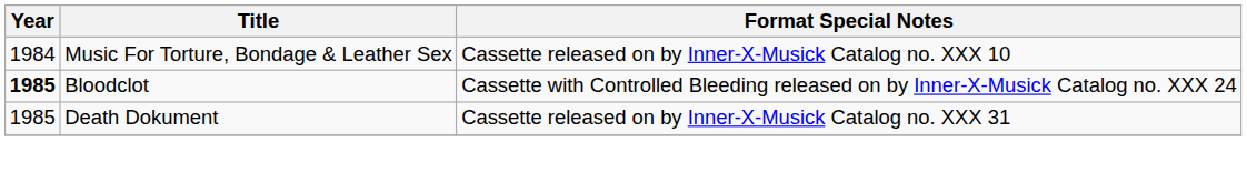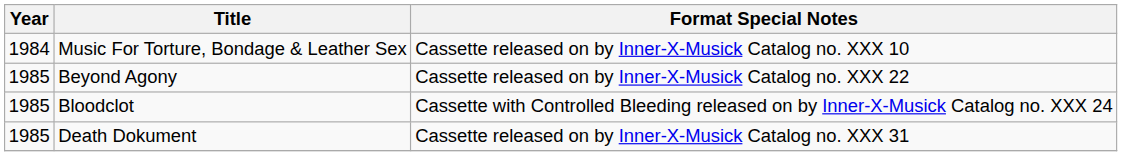+ row: 1985 | Beyond Agony | Cassette released on by Inner-X-Musick Catalog no. XXX 22
Bloodclot | Year: bold -> normal
